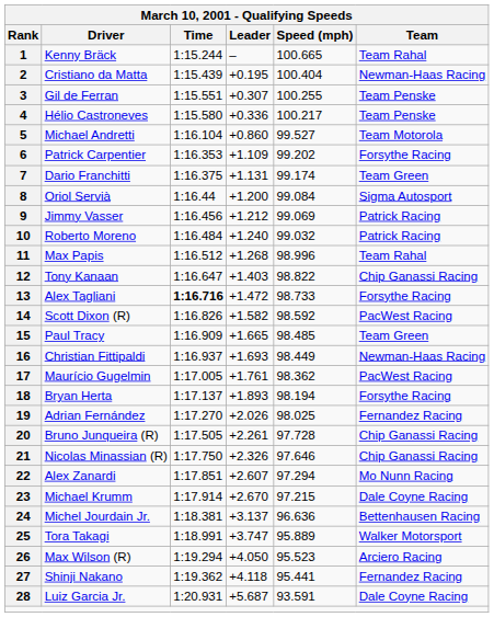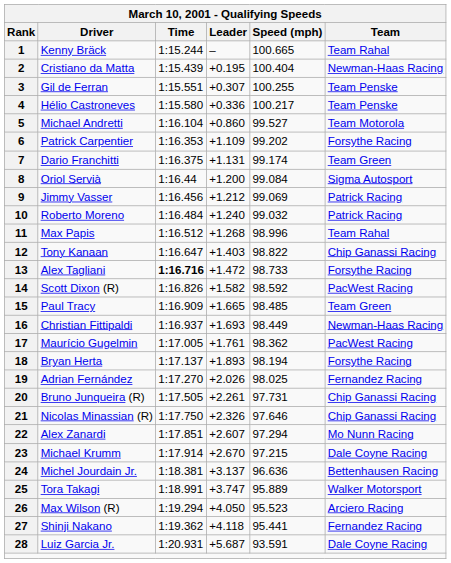20 | Speed (mph): 97.728 -> 97.731
